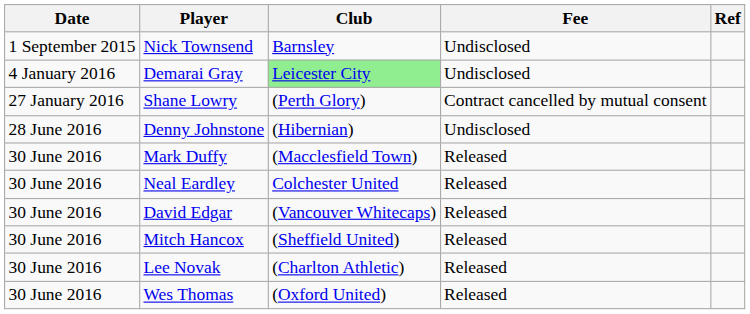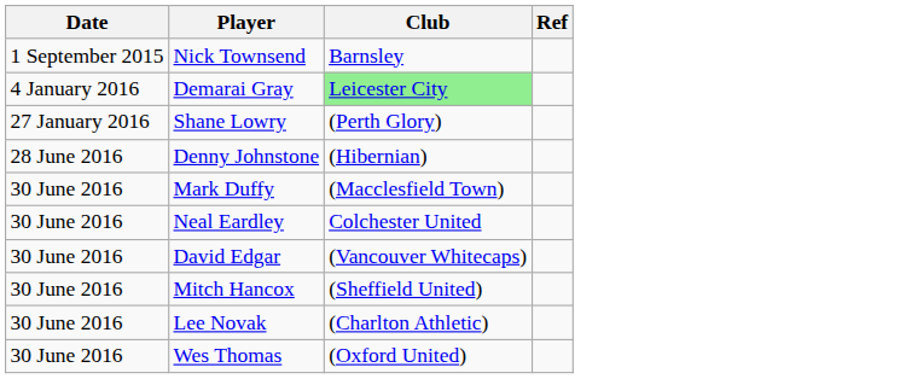- column: Fee | Undisclosed | Undisclosed | Contract cancelled by mutual consent | Undisclosed | Released | Released | Released | Released | Released | Released
